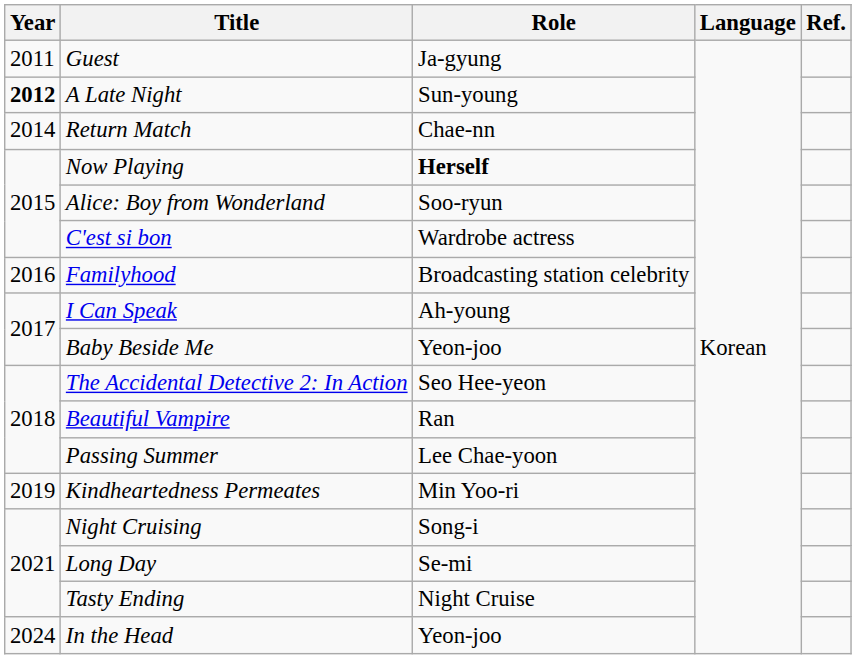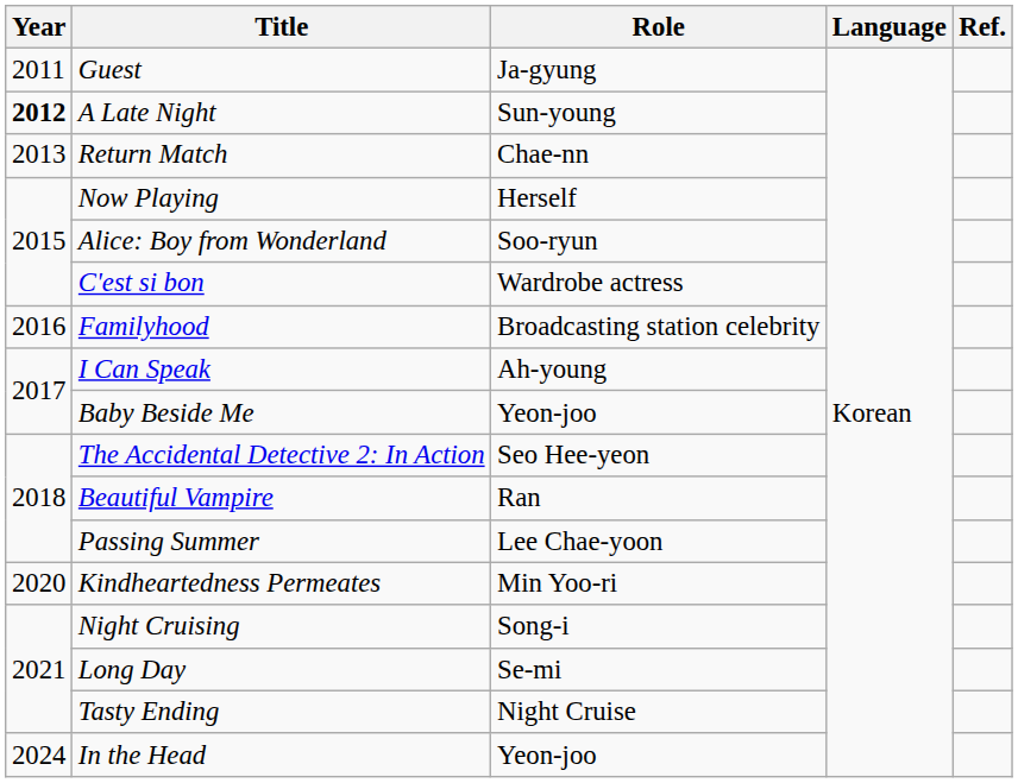Return Match | Year: 2014 -> 2013
Now Playing | Role: bold -> normal
Kindheartedness Permeates | Year: 2019 -> 2020
